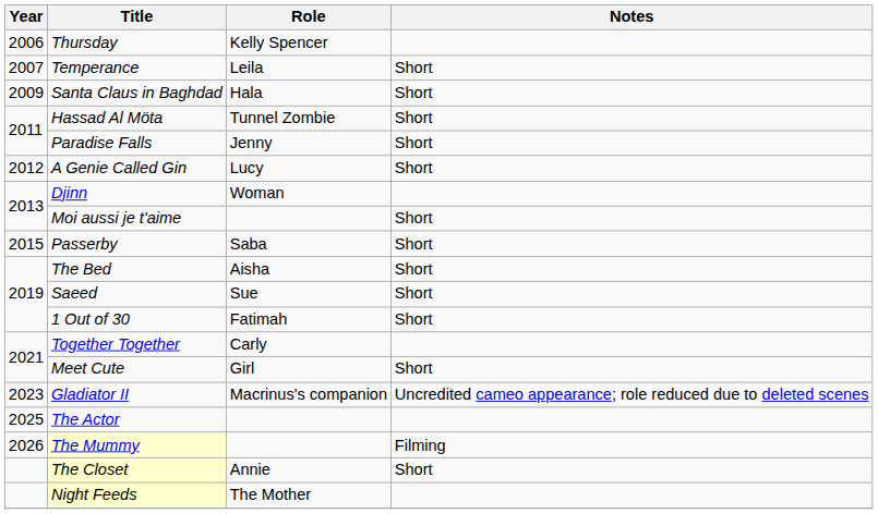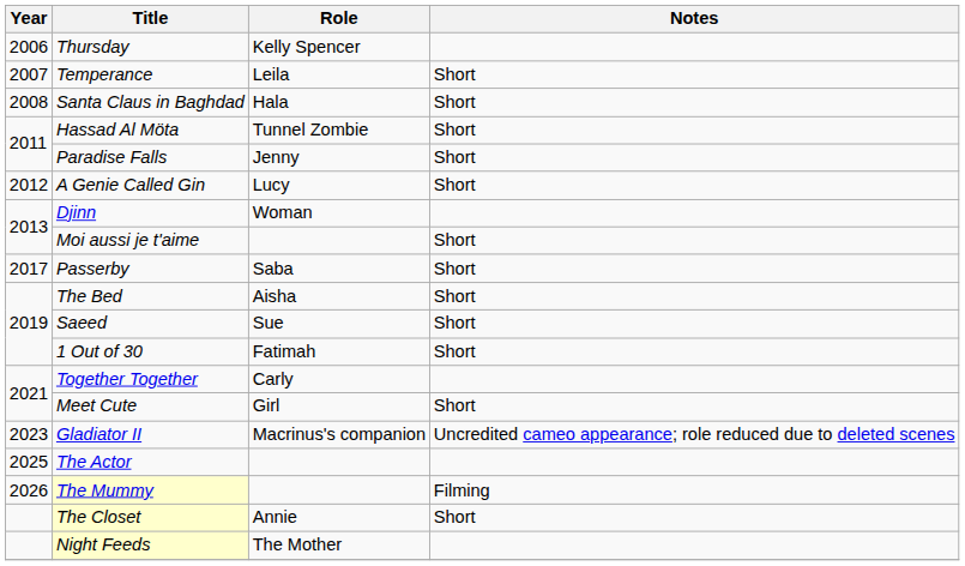Santa Claus in Baghdad | Year: 2009 -> 2008
Passerby | Year: 2015 -> 2017
